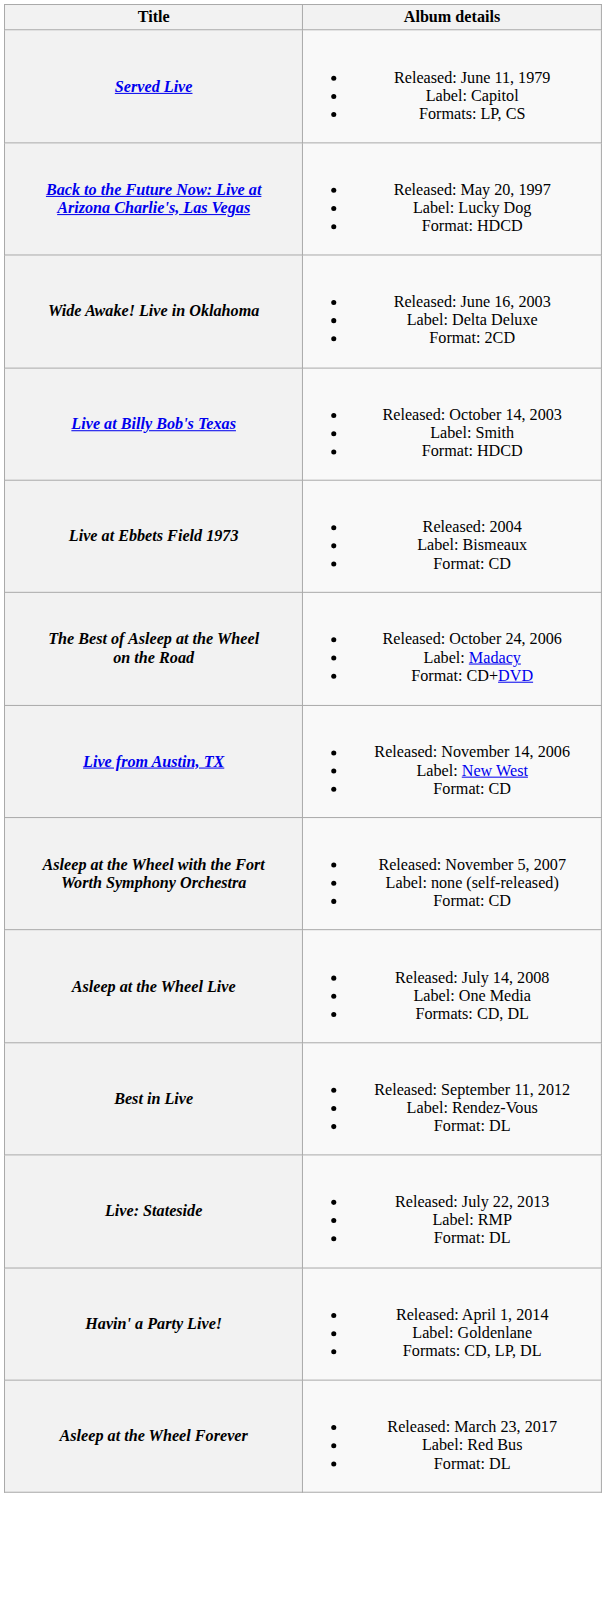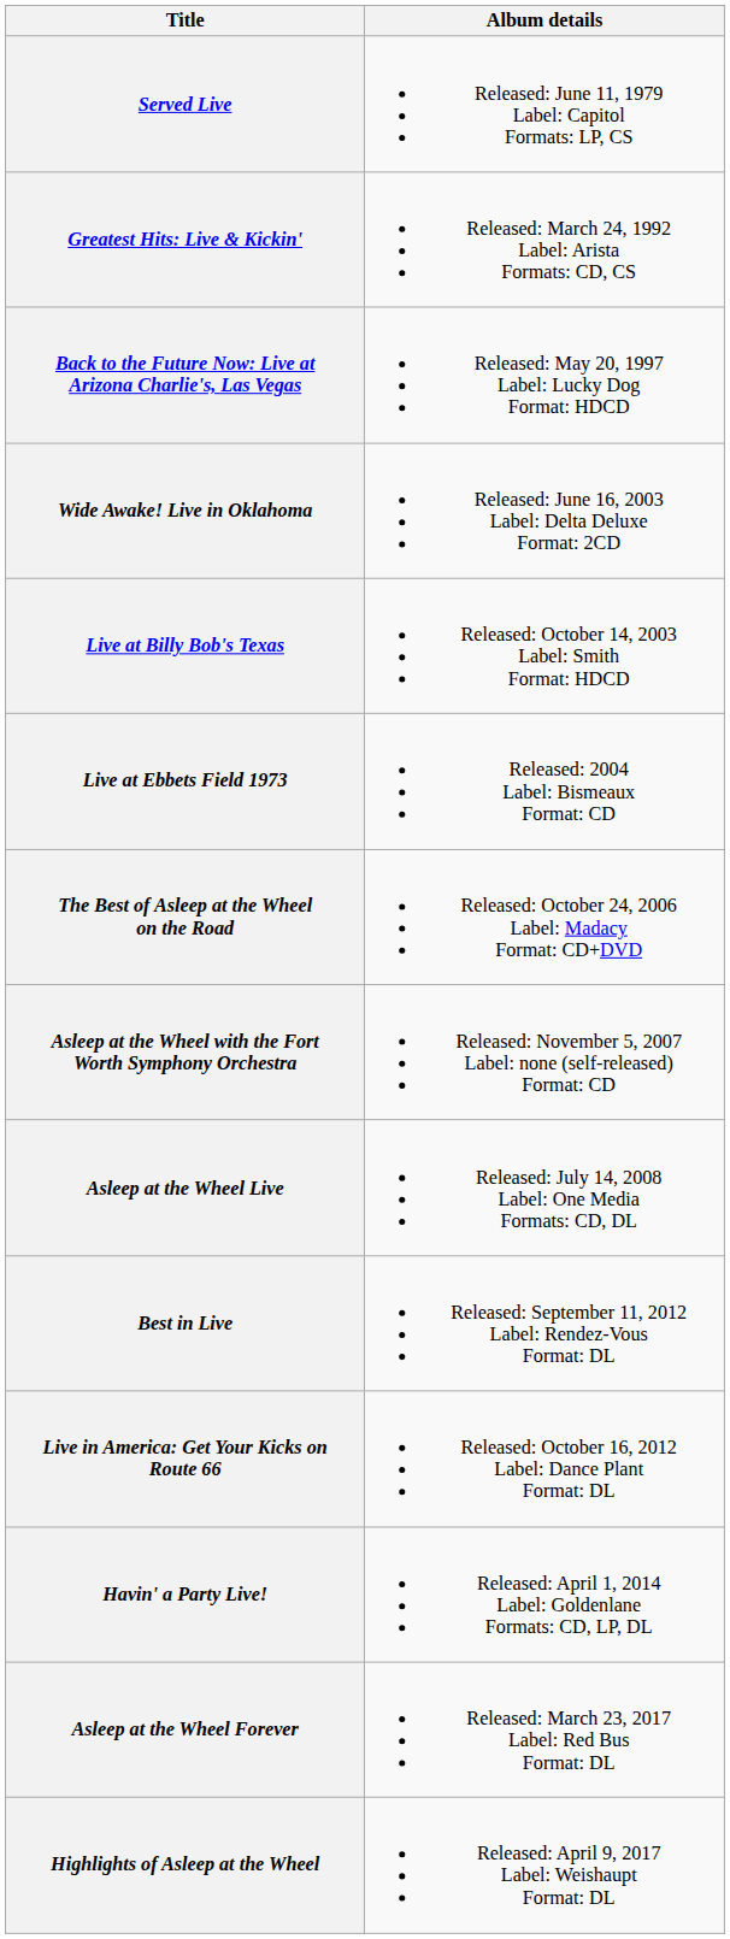+ row: Greatest Hits: Live & Kickin' | Released: March 24, 1992 Label: Arista Formats: CD, CS
- row: Live from Austin, TX | Released: November 14, 2006 Label: New West Format: CD
+ row: Live in America: Get Your Kicks on Route 66 | Released: October 16, 2012 Label: Dance Plant Format: DL
- row: Live: Stateside | Released: July 22, 2013 Label: RMP Format: DL
+ row: Highlights of Asleep at the Wheel | Released: April 9, 2017 Label: Weishaupt Format: DL
